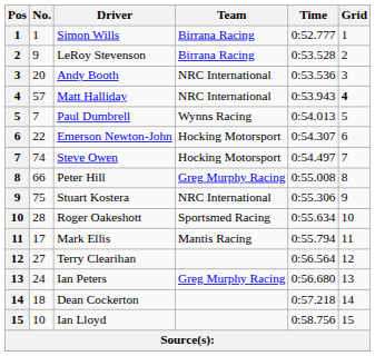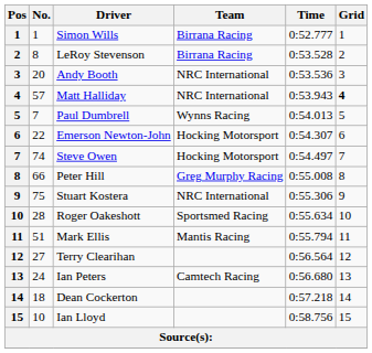LeRoy Stevenson | No.: 9 -> 8
Mark Ellis | No.: 17 -> 51
Ian Peters | Team: Greg Murphy Racing -> Camtech Racing
